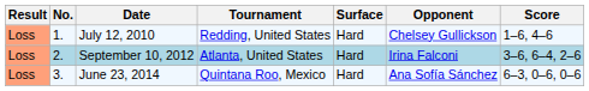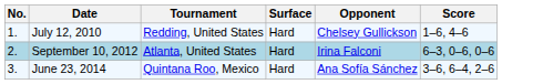- column: Result | Loss | Loss | Loss
September 10, 2012 | Score: 3–6, 6–4, 2–6 -> 6–3, 0–6, 0–6
June 23, 2014 | Score: 6–3, 0–6, 0–6 -> 3–6, 6–4, 2–6
